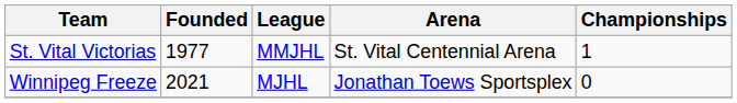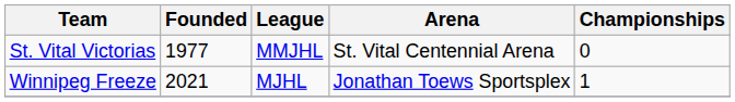St. Vital Victorias | Championships: 1 -> 0
Winnipeg Freeze | Championships: 0 -> 1
